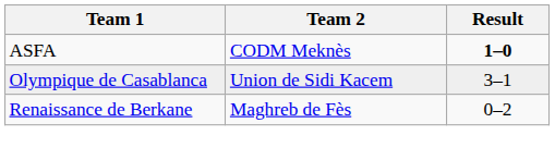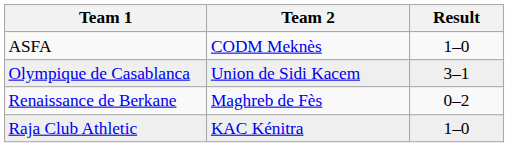ASFA | Result: bold -> normal
+ row: Raja Club Athletic | KAC Kénitra | 1–0
